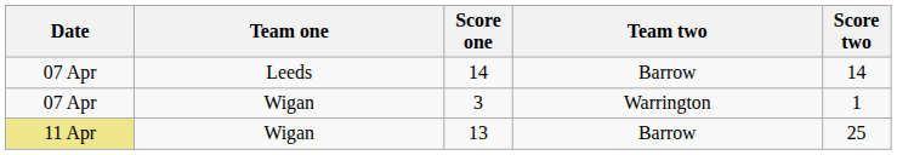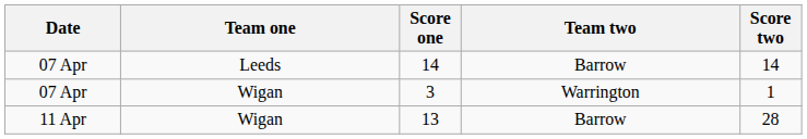13 | Date: khaki background -> no background
13 | Score two: 25 -> 28
